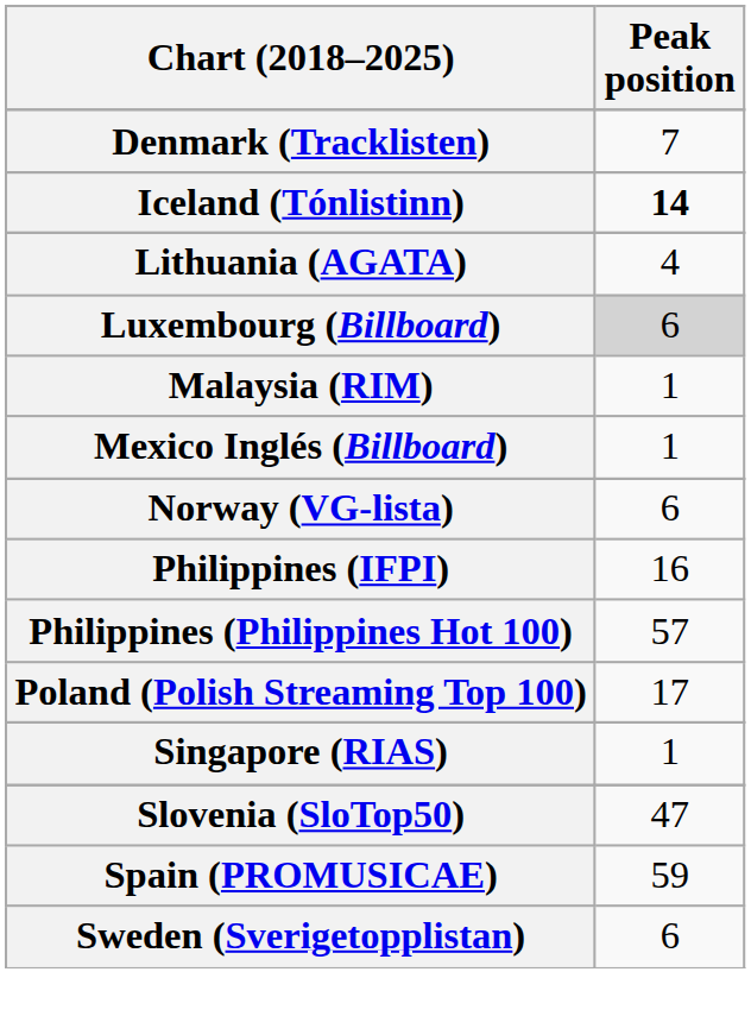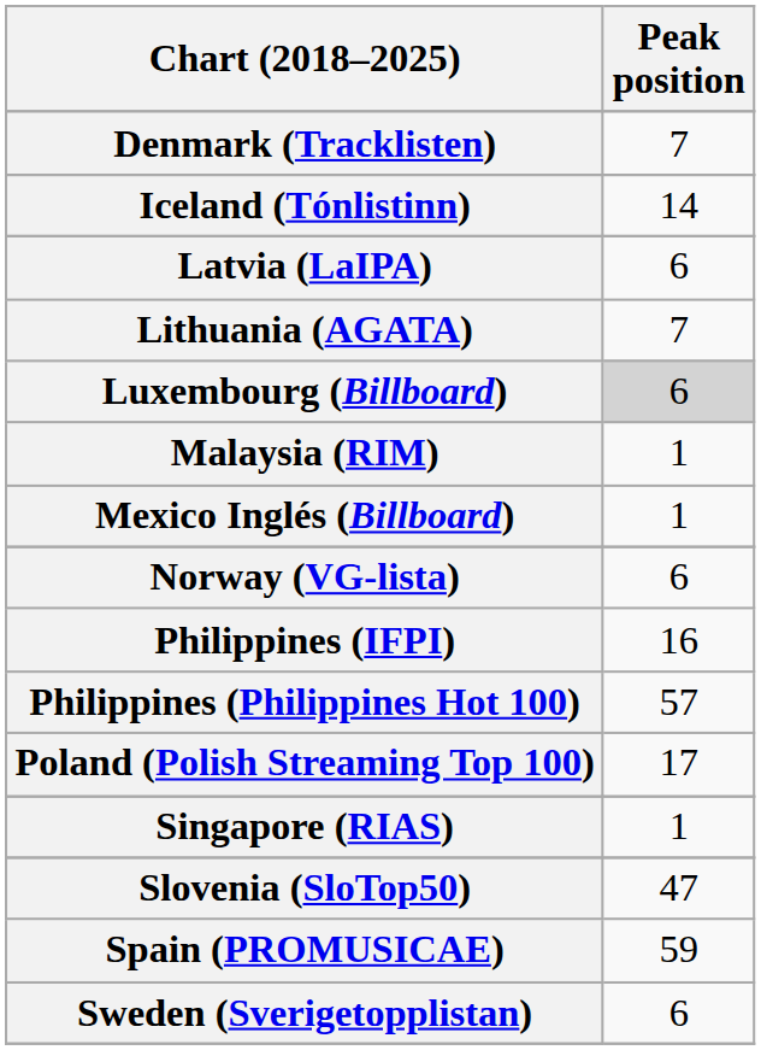Iceland (Tónlistinn) | Peak position: bold -> normal
+ row: Latvia (LaIPA) | 6
Lithuania (AGATA) | Peak position: 4 -> 7
